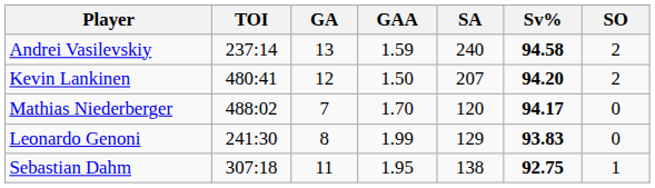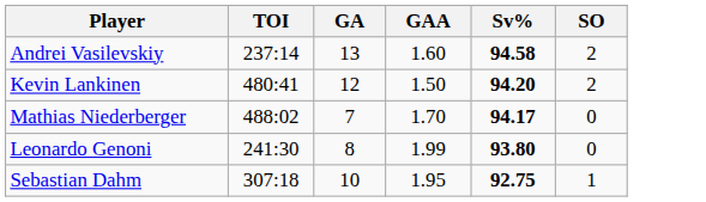- column: SA | 240 | 207 | 120 | 129 | 138
Andrei Vasilevskiy | GAA: 1.59 -> 1.60
Leonardo Genoni | Sv%: 93.83 -> 93.80
Sebastian Dahm | GA: 11 -> 10
